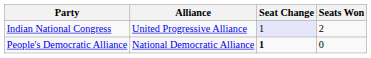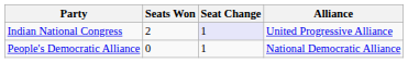columns swapped: Seats Won <-> Alliance
People's Democratic Alliance | Seat Change: bold -> normal
